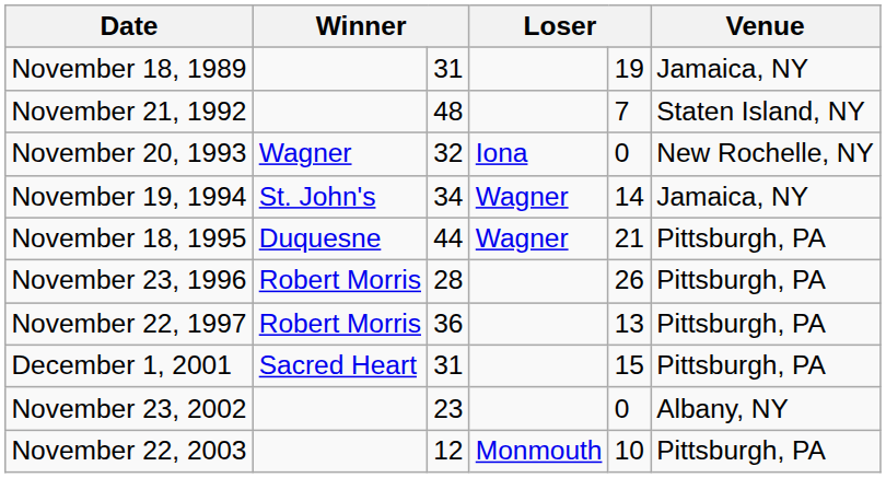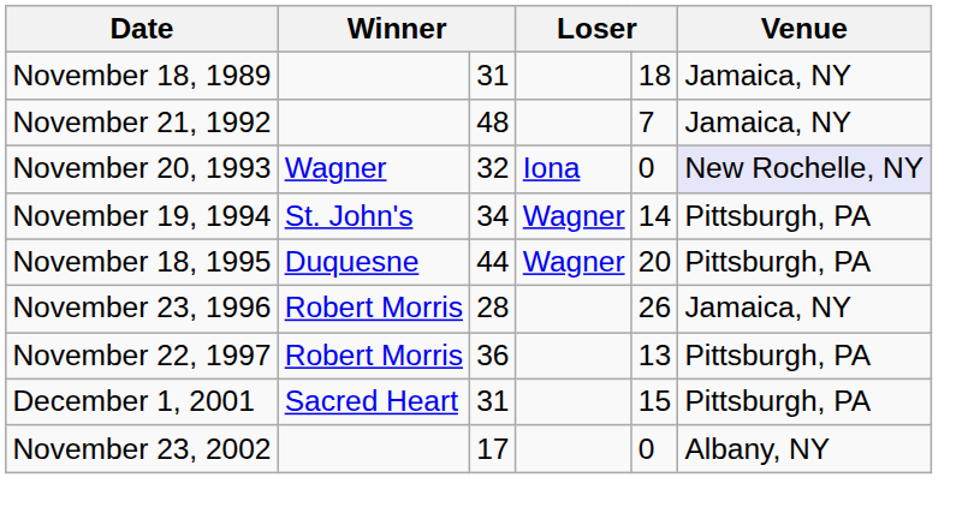November 18, 1989 | column 5: 19 -> 18
November 21, 1992 | Venue: Staten Island, NY -> Jamaica, NY
November 20, 1993 | Venue: no background -> lavender background
November 19, 1994 | Venue: Jamaica, NY -> Pittsburgh, PA
November 18, 1995 | column 5: 21 -> 20
November 23, 1996 | Venue: Pittsburgh, PA -> Jamaica, NY
November 23, 2002 | column 3: 23 -> 17
- row: November 22, 2003 | 12 | Monmouth | 10 | Pittsburgh, PA
